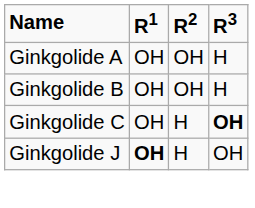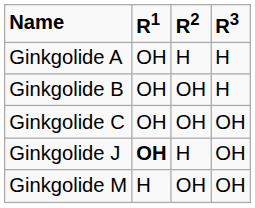Ginkgolide A | R2: OH -> H
Ginkgolide C | R2: H -> OH
Ginkgolide C | R3: bold -> normal
+ row: Ginkgolide M | H | OH | OH
